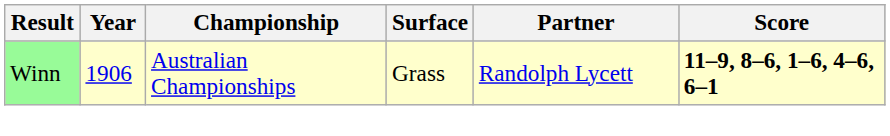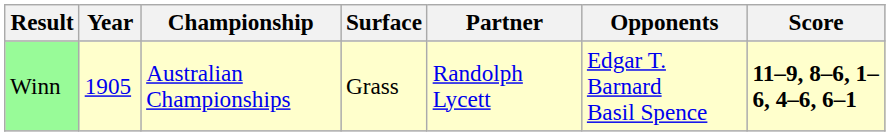+ column: Opponents | Edgar T. Barnard Basil Spence
Winn | Year: 1906 -> 1905
